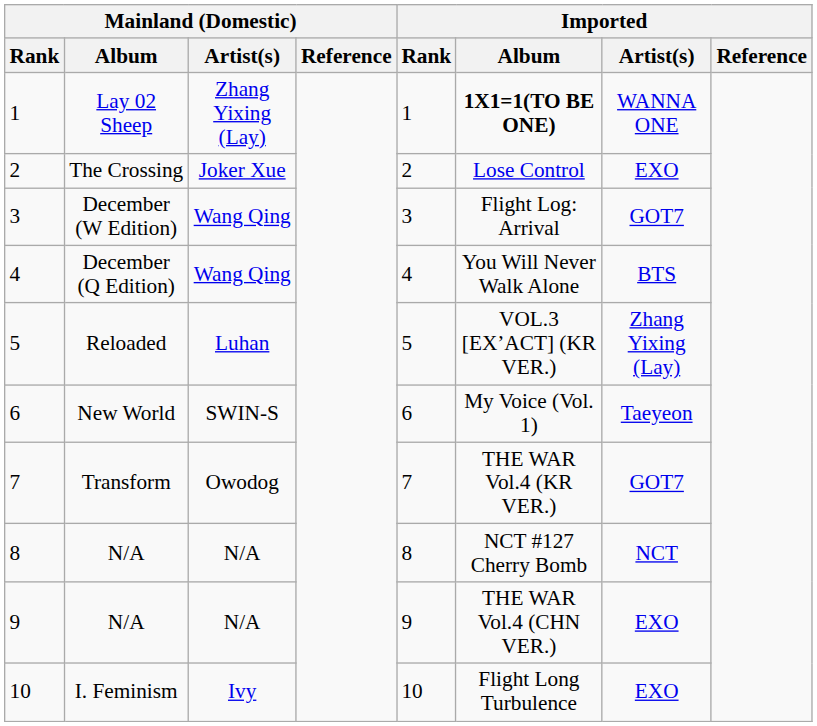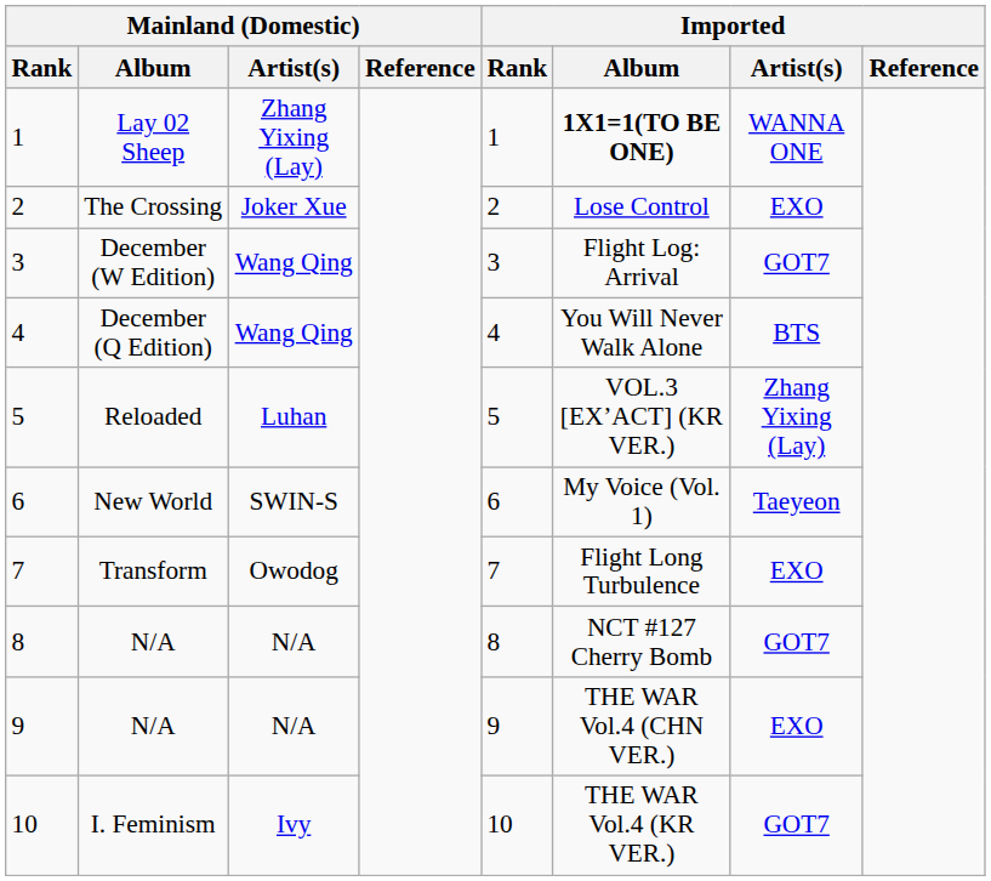Transform | Imported / Album: THE WAR Vol.4 (KR VER.) -> Flight Long Turbulence
Transform | Imported / Artist(s): GOT7 -> EXO
8 / N/A | Imported / Artist(s): NCT -> GOT7
I. Feminism | Imported / Album: Flight Long Turbulence -> THE WAR Vol.4 (KR VER.)
I. Feminism | Imported / Artist(s): EXO -> GOT7
